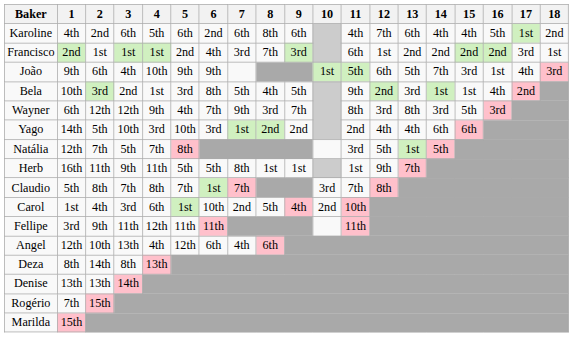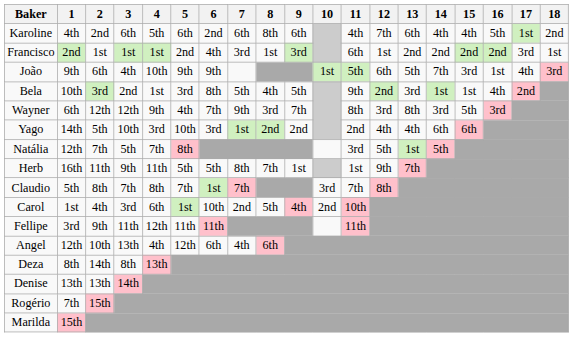Francisco | 8: 7th -> 1st
Herb | 8: 1st -> 7th
